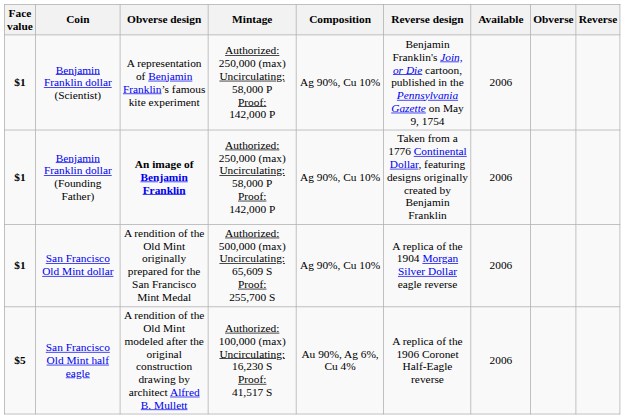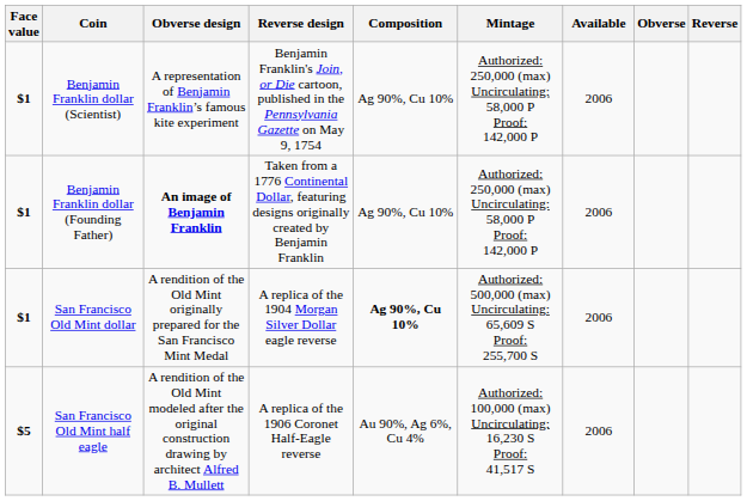columns swapped: Reverse design <-> Mintage
San Francisco Old Mint dollar | Composition: normal -> bold
